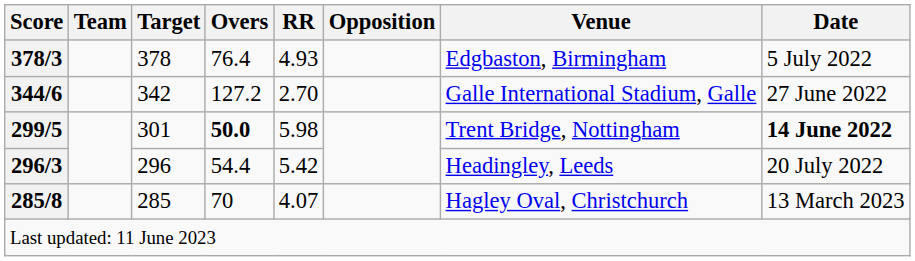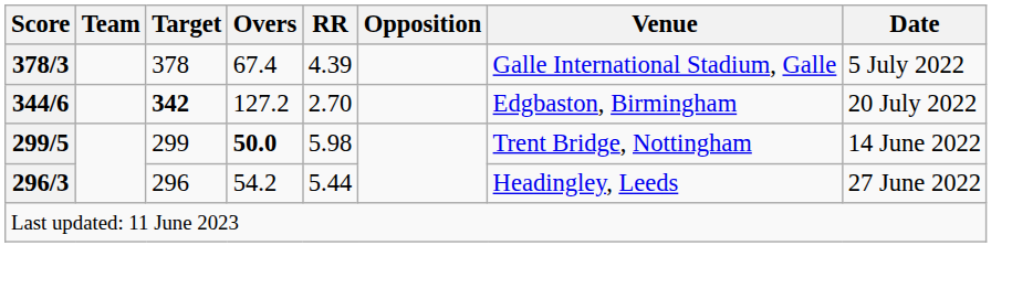378/3 | Overs: 76.4 -> 67.4
378/3 | RR: 4.93 -> 4.39
378/3 | Venue: Edgbaston, Birmingham -> Galle International Stadium, Galle
344/6 | Target: normal -> bold
344/6 | Venue: Galle International Stadium, Galle -> Edgbaston, Birmingham
344/6 | Date: 27 June 2022 -> 20 July 2022
299/5 | Target: 301 -> 299
299/5 | Date: bold -> normal
296/3 | Overs: 54.4 -> 54.2
296/3 | RR: 5.42 -> 5.44
296/3 | Date: 20 July 2022 -> 27 June 2022
- row: 285/8 | 285 | 70 | 4.07 | Hagley Oval, Christchurch | 13 March 2023
